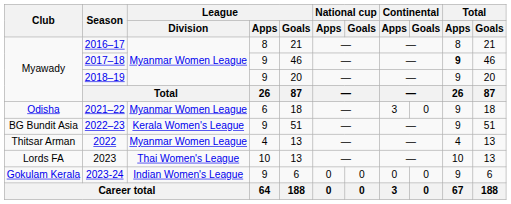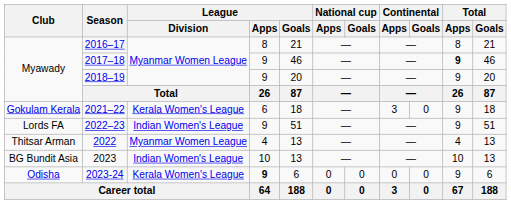2021–22 | Club: Odisha -> Gokulam Kerala
2021–22 | League / Division: Myanmar Women League -> Kerala Women's League
2022–23 | Club: BG Bundit Asia -> Lords FA
2022–23 | League / Division: Kerala Women's League -> Indian Women's League
2023 | Club: Lords FA -> BG Bundit Asia
2023 | League / Division: Thai Women's League -> Indian Women's League
2023-24 | Club: Gokulam Kerala -> Odisha
2023-24 | League / Division: Indian Women's League -> Kerala Women's League
2023-24 | League / Apps: normal -> bold
